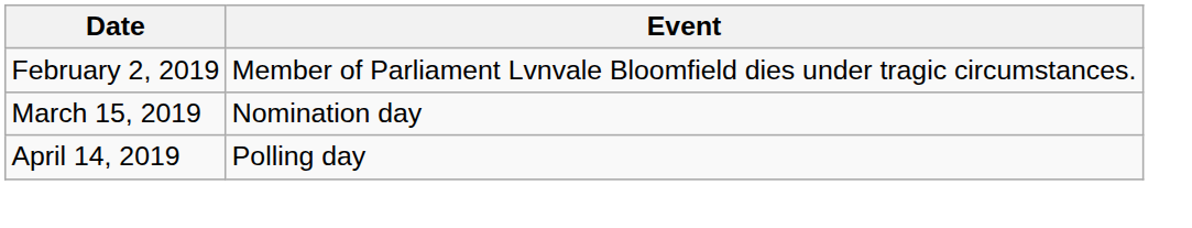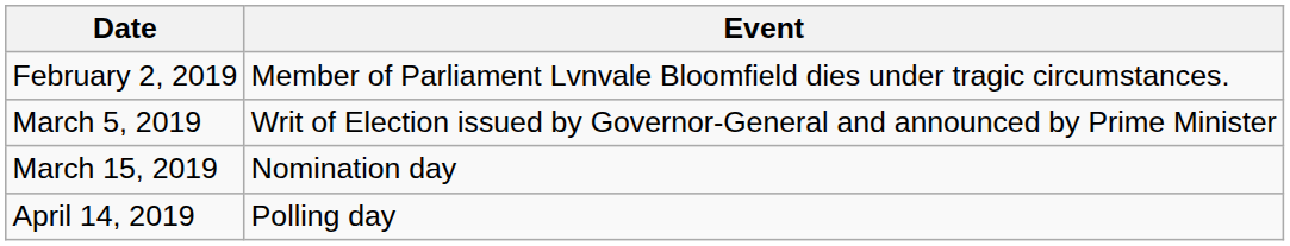+ row: March 5, 2019 | Writ of Election issued by Governor-General and announced by Prime Minister
